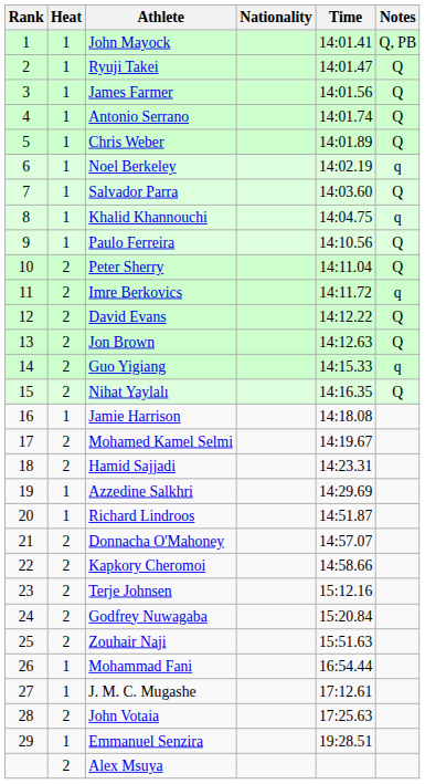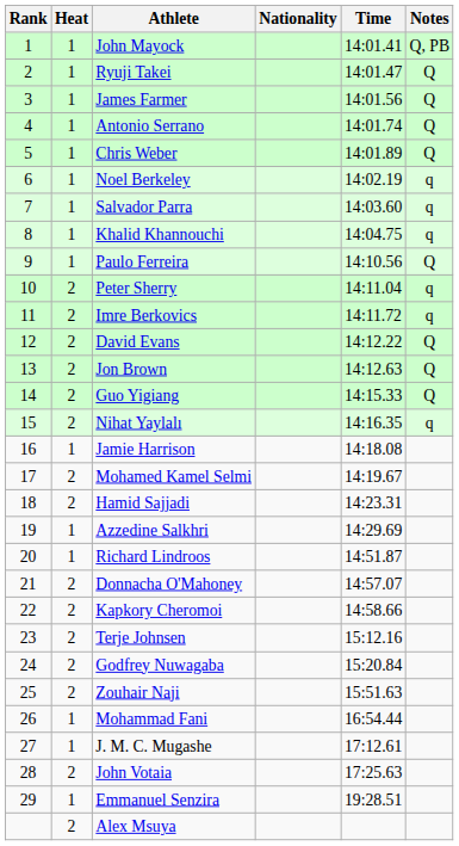Salvador Parra | Notes: Q -> q
Peter Sherry | Notes: Q -> q
Guo Yigiang | Notes: q -> Q
Nihat Yaylalı | Notes: Q -> q
